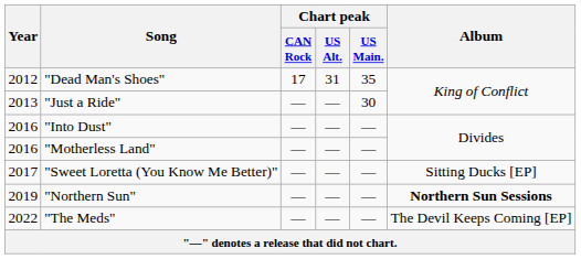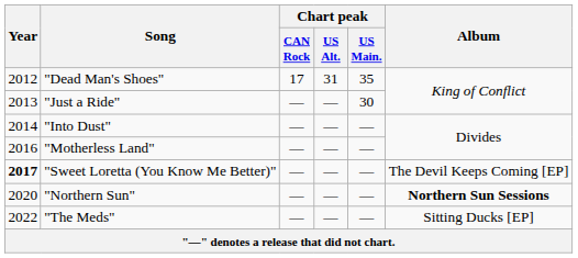"Into Dust" | Year: 2016 -> 2014
"Sweet Loretta (You Know Me Better)" | Year: normal -> bold
"Sweet Loretta (You Know Me Better)" | Album: Sitting Ducks [EP] -> The Devil Keeps Coming [EP]
"Northern Sun" | Year: 2019 -> 2020
"The Meds" | Album: The Devil Keeps Coming [EP] -> Sitting Ducks [EP]
